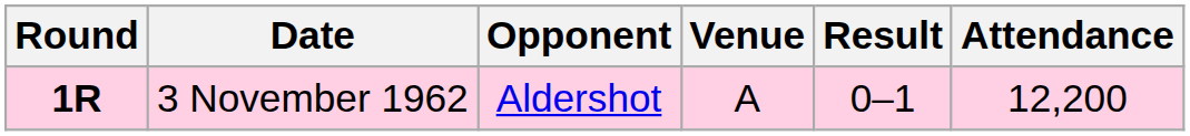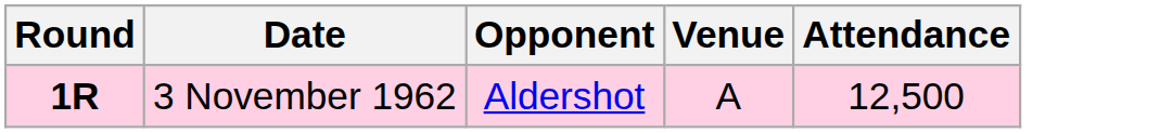- column: Result | 0–1
3 November 1962 | Attendance: 12,200 -> 12,500
